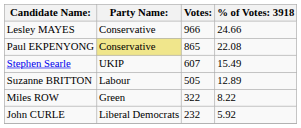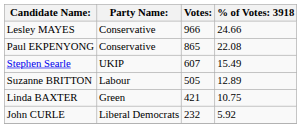Paul EKPENYONG | Party Name:: khaki background -> no background
+ row: Linda BAXTER | Green | 421 | 10.75
- row: Miles ROW | Green | 322 | 8.22
